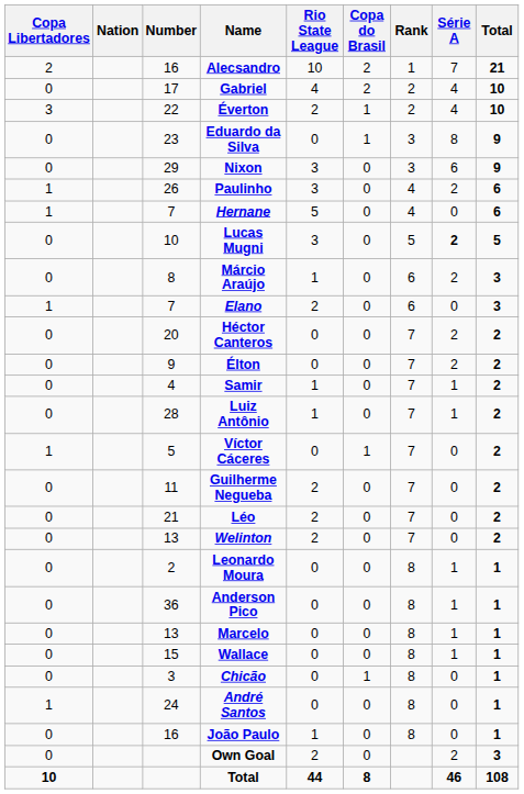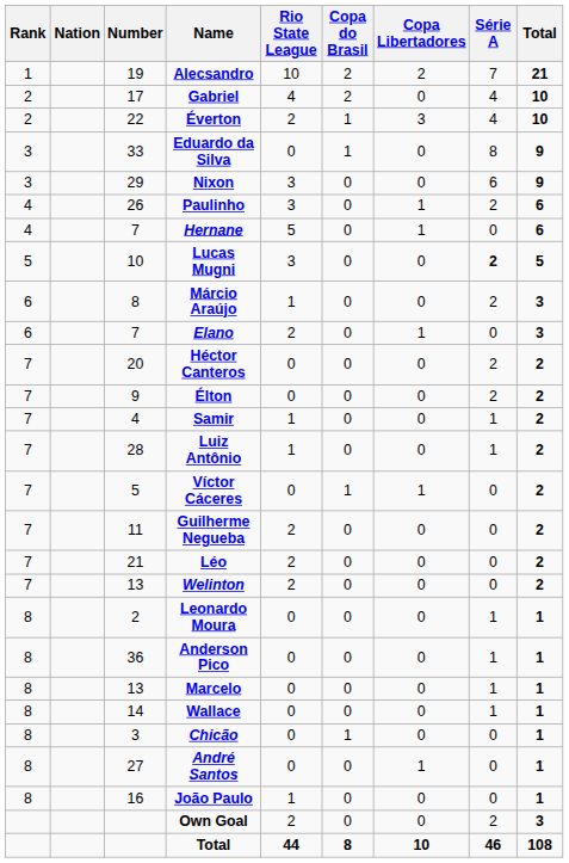columns swapped: Rank <-> Copa Libertadores
Alecsandro | Number: 16 -> 19
Eduardo da Silva | Number: 23 -> 33
Wallace | Number: 15 -> 14
André Santos | Number: 24 -> 27
